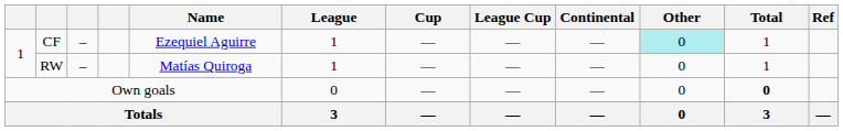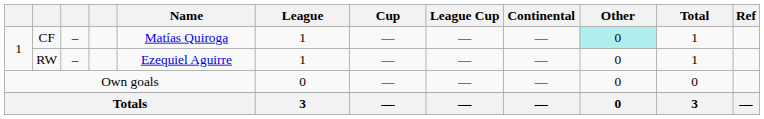CF | Name: Ezequiel Aguirre -> Matías Quiroga
RW | Name: Matías Quiroga -> Ezequiel Aguirre
Own goals | Total: bold -> normal
